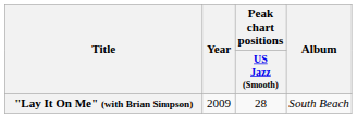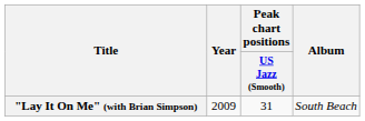"Lay It On Me" (with Brian Simpson) | Peak chart positions / US Jazz (Smooth): 28 -> 31
